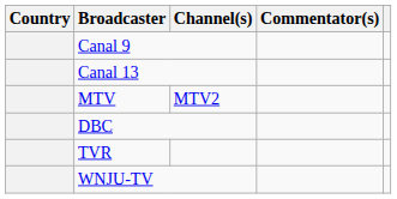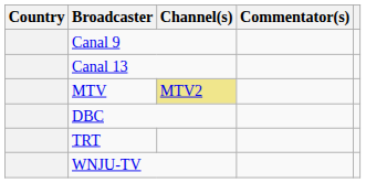MTV | Channel(s): no background -> khaki background
- row: TVR
+ row: TRT
